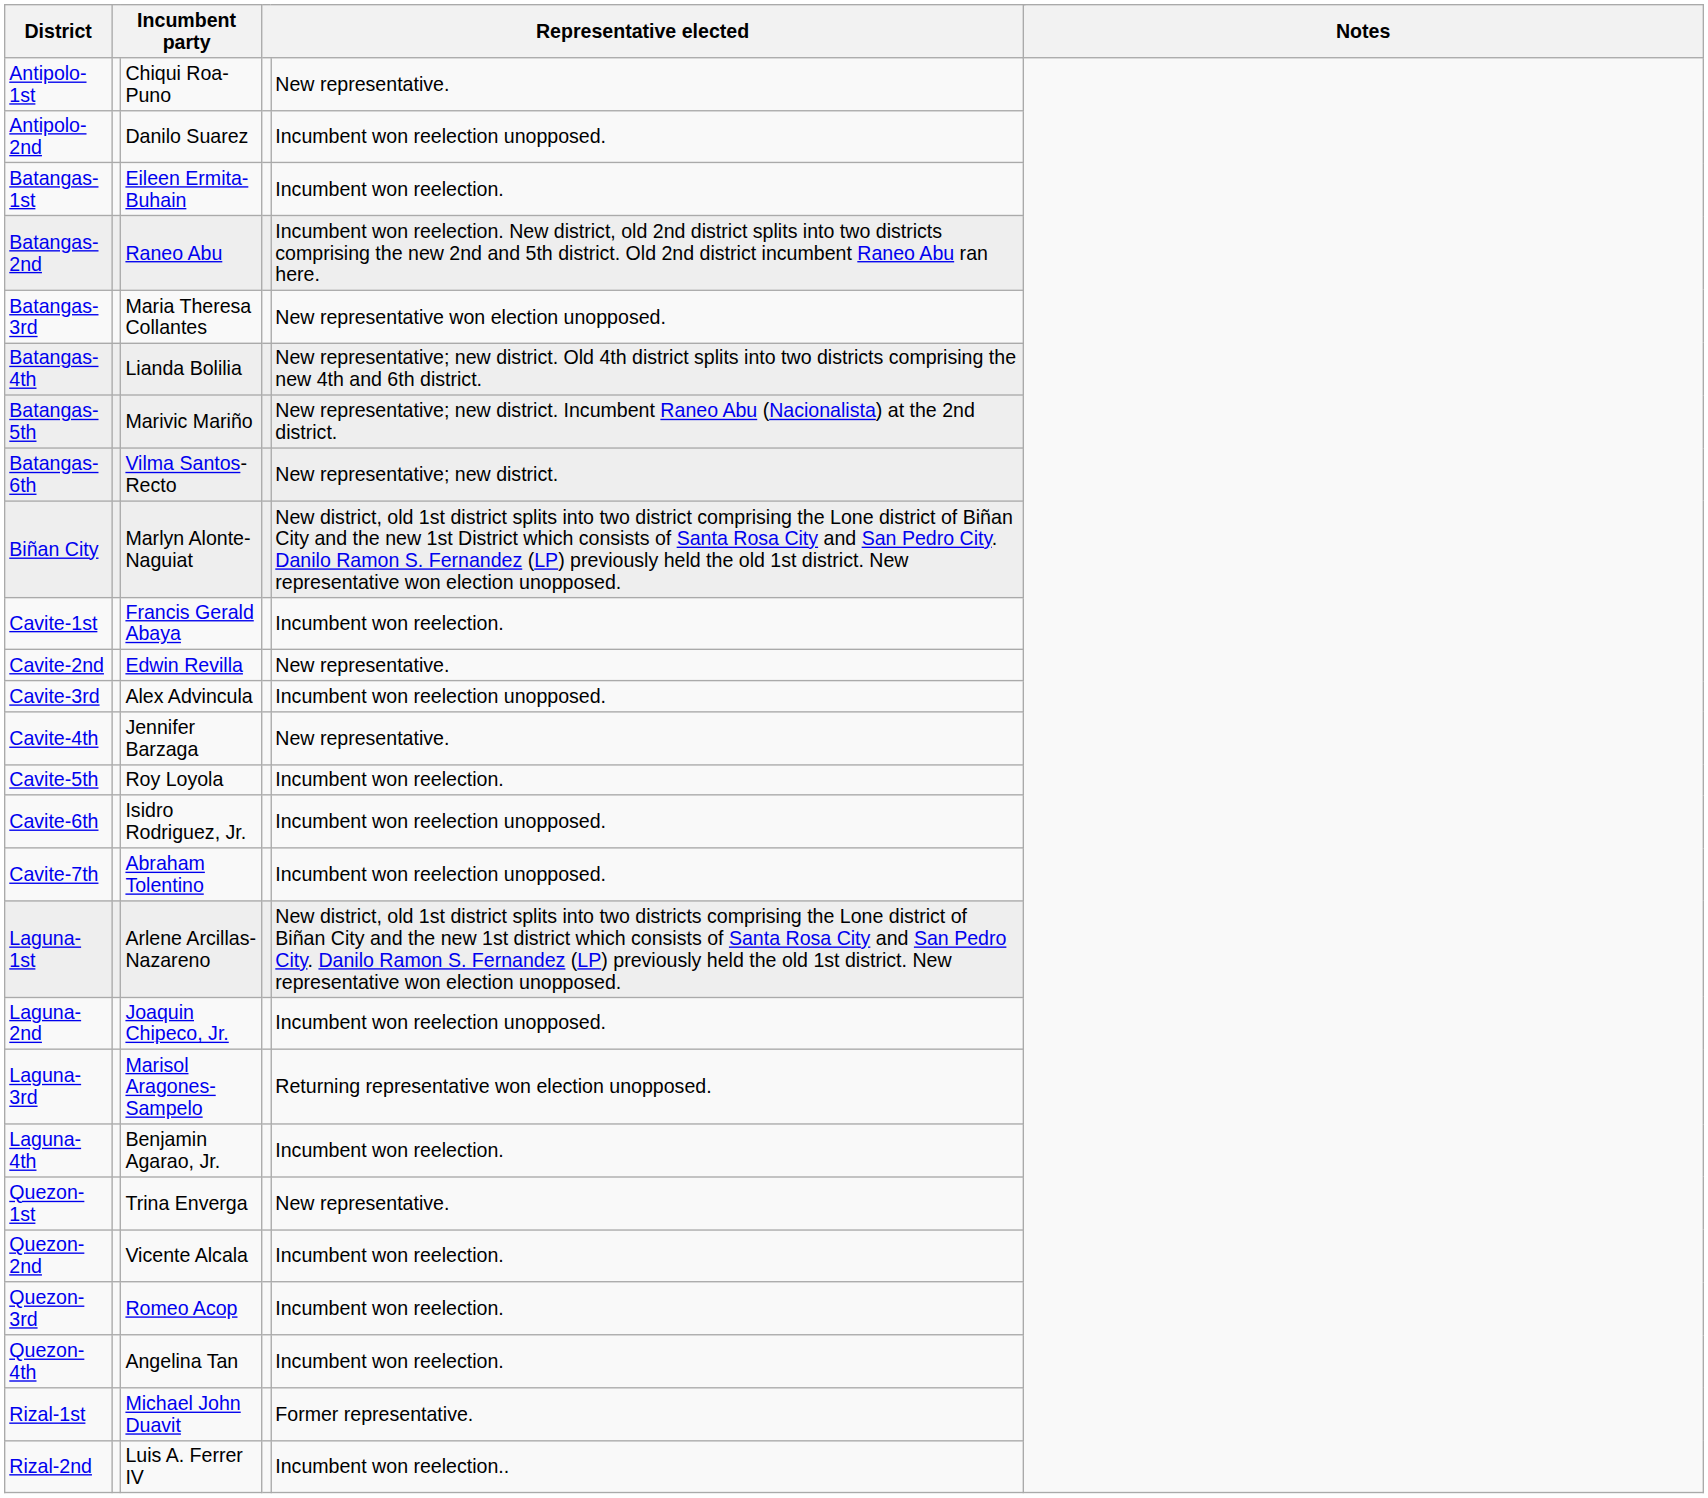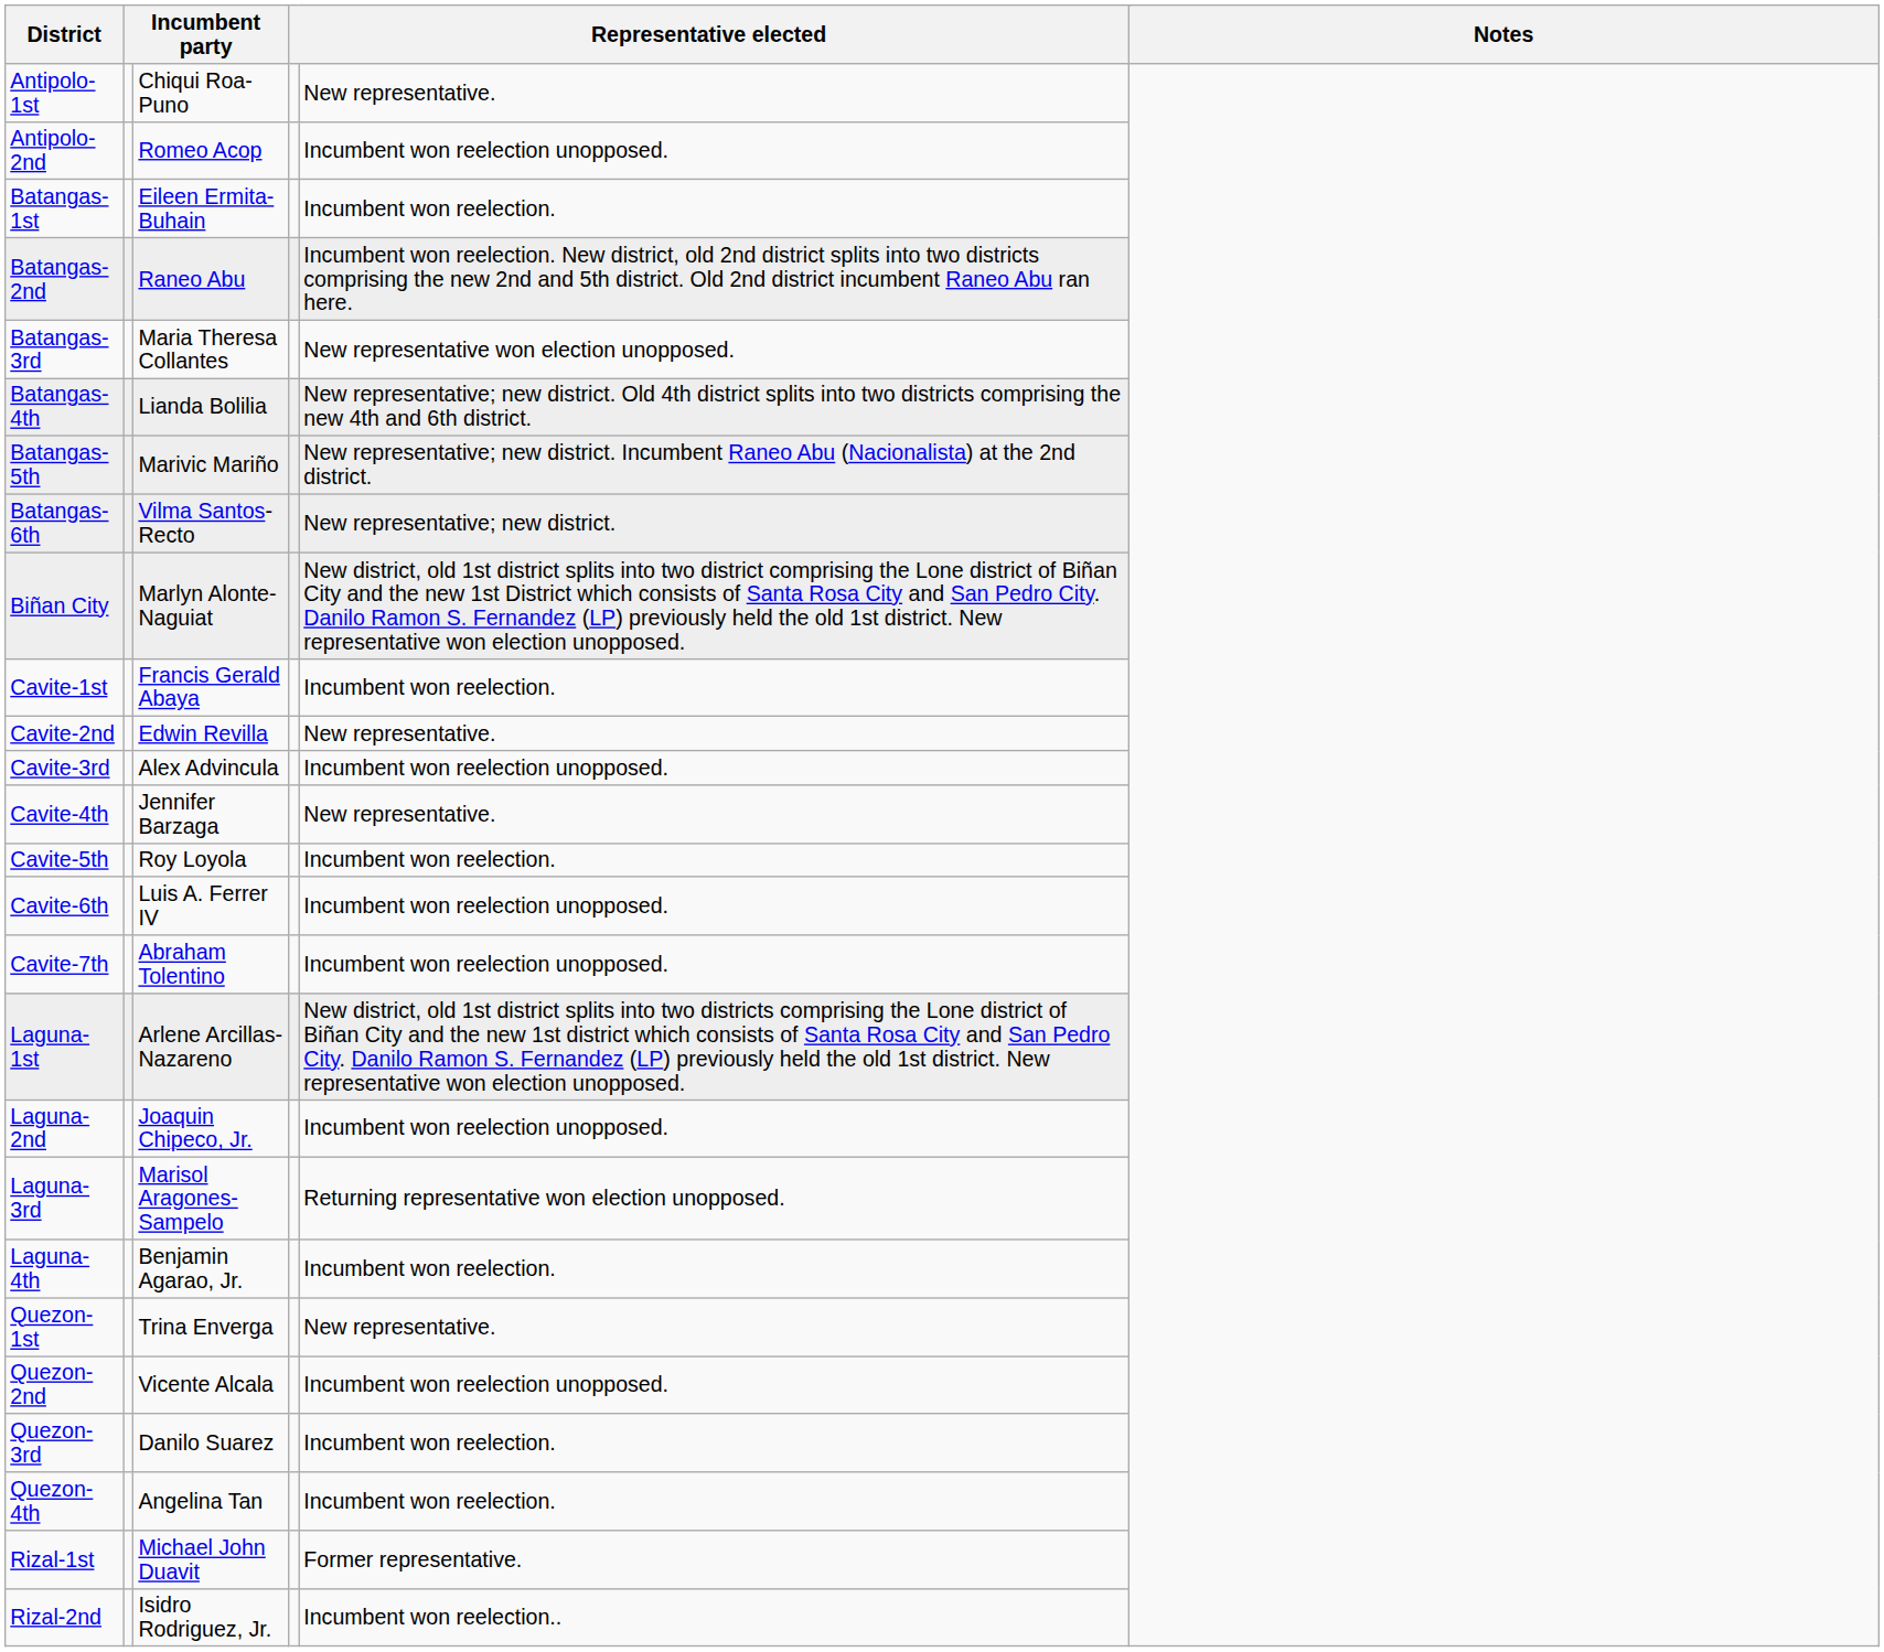Antipolo-2nd | column 3: Danilo Suarez -> Romeo Acop
Cavite-6th | column 3: Isidro Rodriguez, Jr. -> Luis A. Ferrer IV
Quezon-2nd | column 5: Incumbent won reelection. -> Incumbent won reelection unopposed.
Quezon-3rd | column 3: Romeo Acop -> Danilo Suarez
Rizal-2nd | column 3: Luis A. Ferrer IV -> Isidro Rodriguez, Jr.
